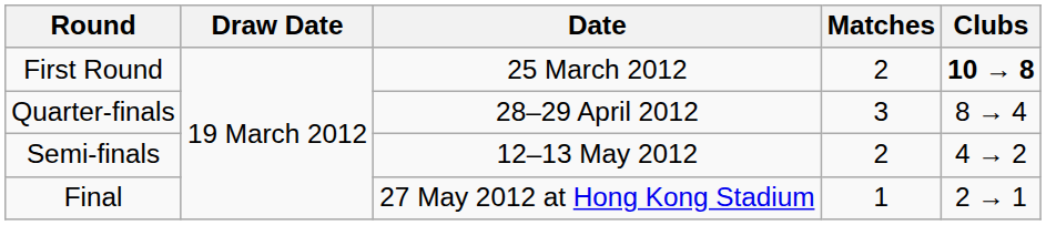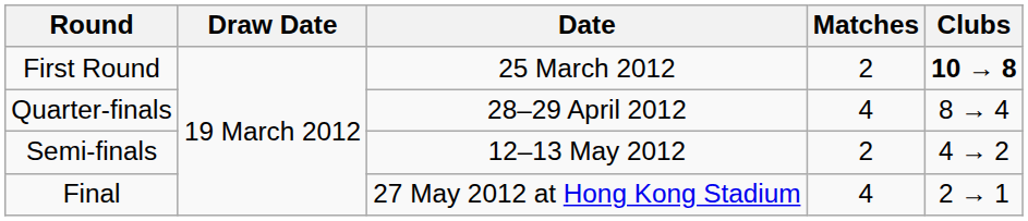Quarter-finals | Matches: 3 -> 4
Final | Matches: 1 -> 4
